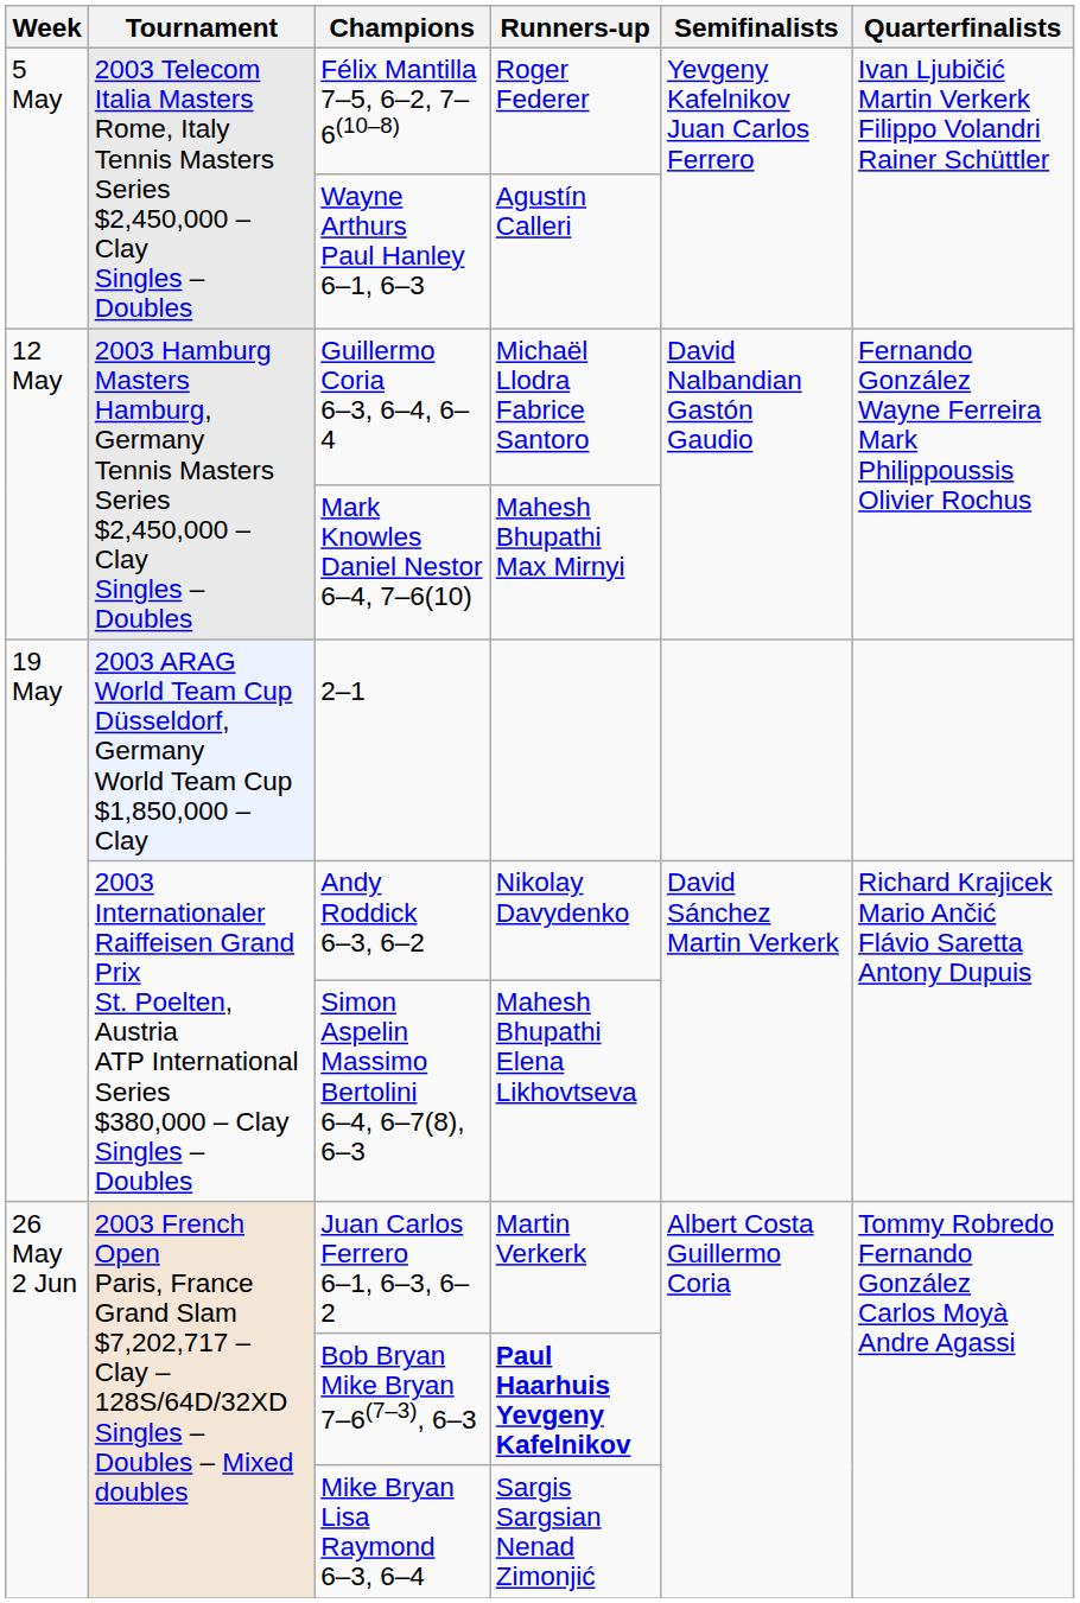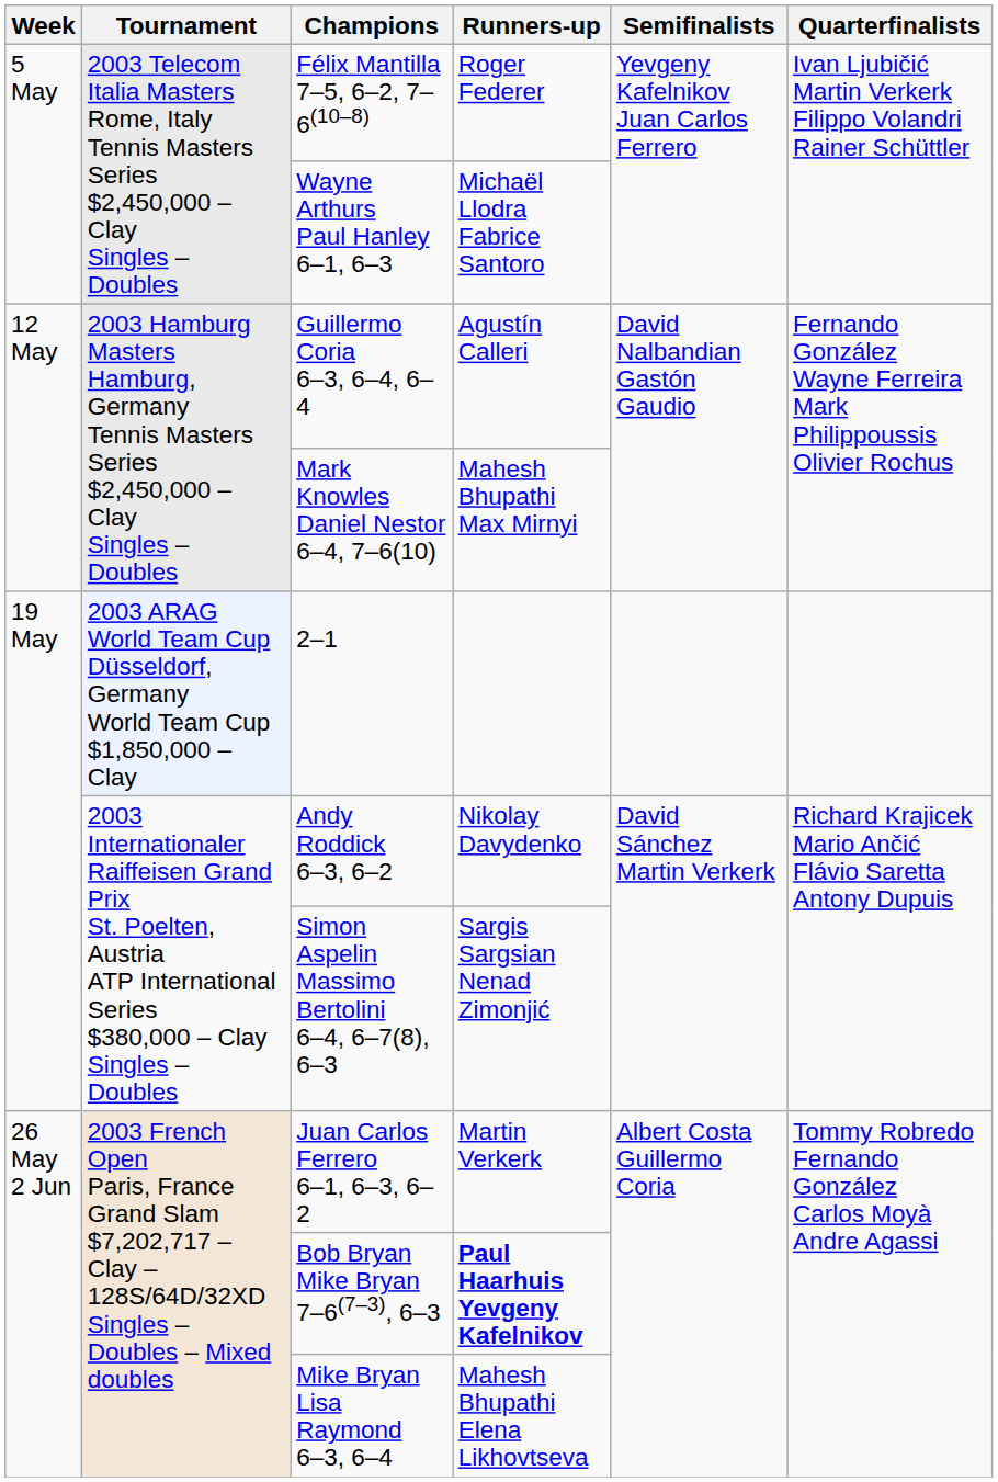Wayne Arthurs Paul Hanley 6–1, 6–3 | Runners-up: Agustín Calleri -> Michaël Llodra Fabrice Santoro
Guillermo Coria 6–3, 6–4, 6–4 | Runners-up: Michaël Llodra Fabrice Santoro -> Agustín Calleri
Simon Aspelin Massimo Bertolini 6–4, 6–7(8), 6–3 | Runners-up: Mahesh Bhupathi Elena Likhovtseva -> Sargis Sargsian Nenad Zimonjić
Mike Bryan Lisa Raymond 6–3, 6–4 | Runners-up: Sargis Sargsian Nenad Zimonjić -> Mahesh Bhupathi Elena Likhovtseva
